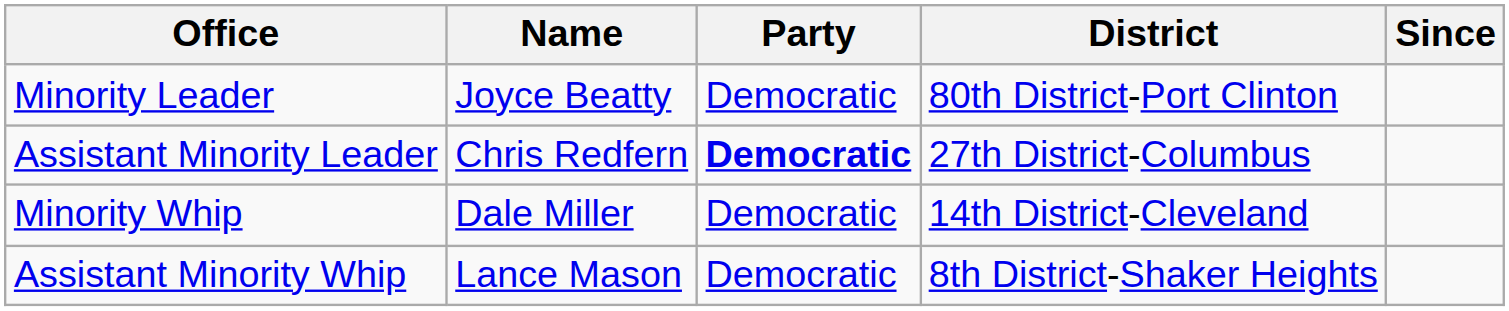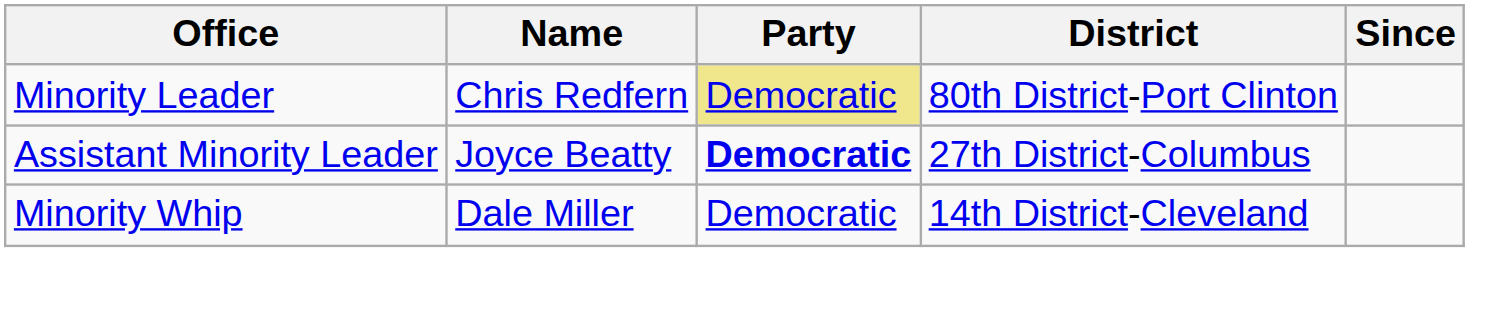Minority Leader | Name: Joyce Beatty -> Chris Redfern
Minority Leader | Party: no background -> khaki background
Assistant Minority Leader | Name: Chris Redfern -> Joyce Beatty
- row: Assistant Minority Whip | Lance Mason | Democratic | 8th District-Shaker Heights
